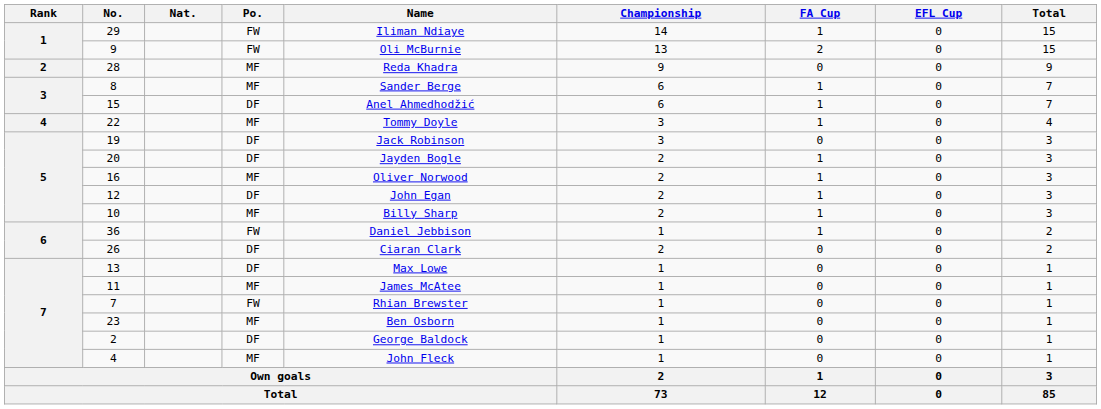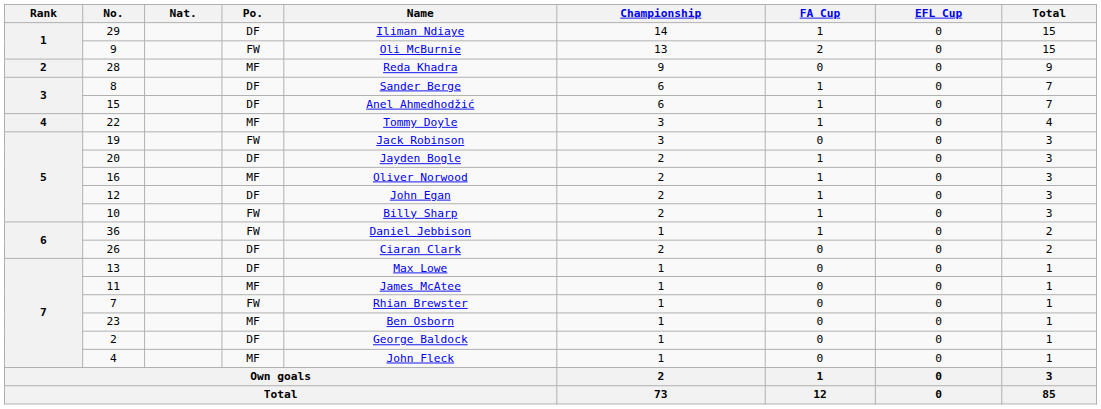29 | Po.: FW -> DF
8 | Po.: MF -> DF
19 | Po.: DF -> FW
10 | Po.: MF -> FW
